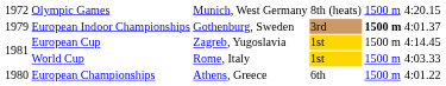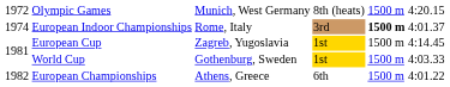European Indoor Championships | column 1: 1979 -> 1974
European Indoor Championships | column 3: Gothenburg, Sweden -> Rome, Italy
World Cup | column 3: Rome, Italy -> Gothenburg, Sweden
European Championships | column 1: 1980 -> 1982
